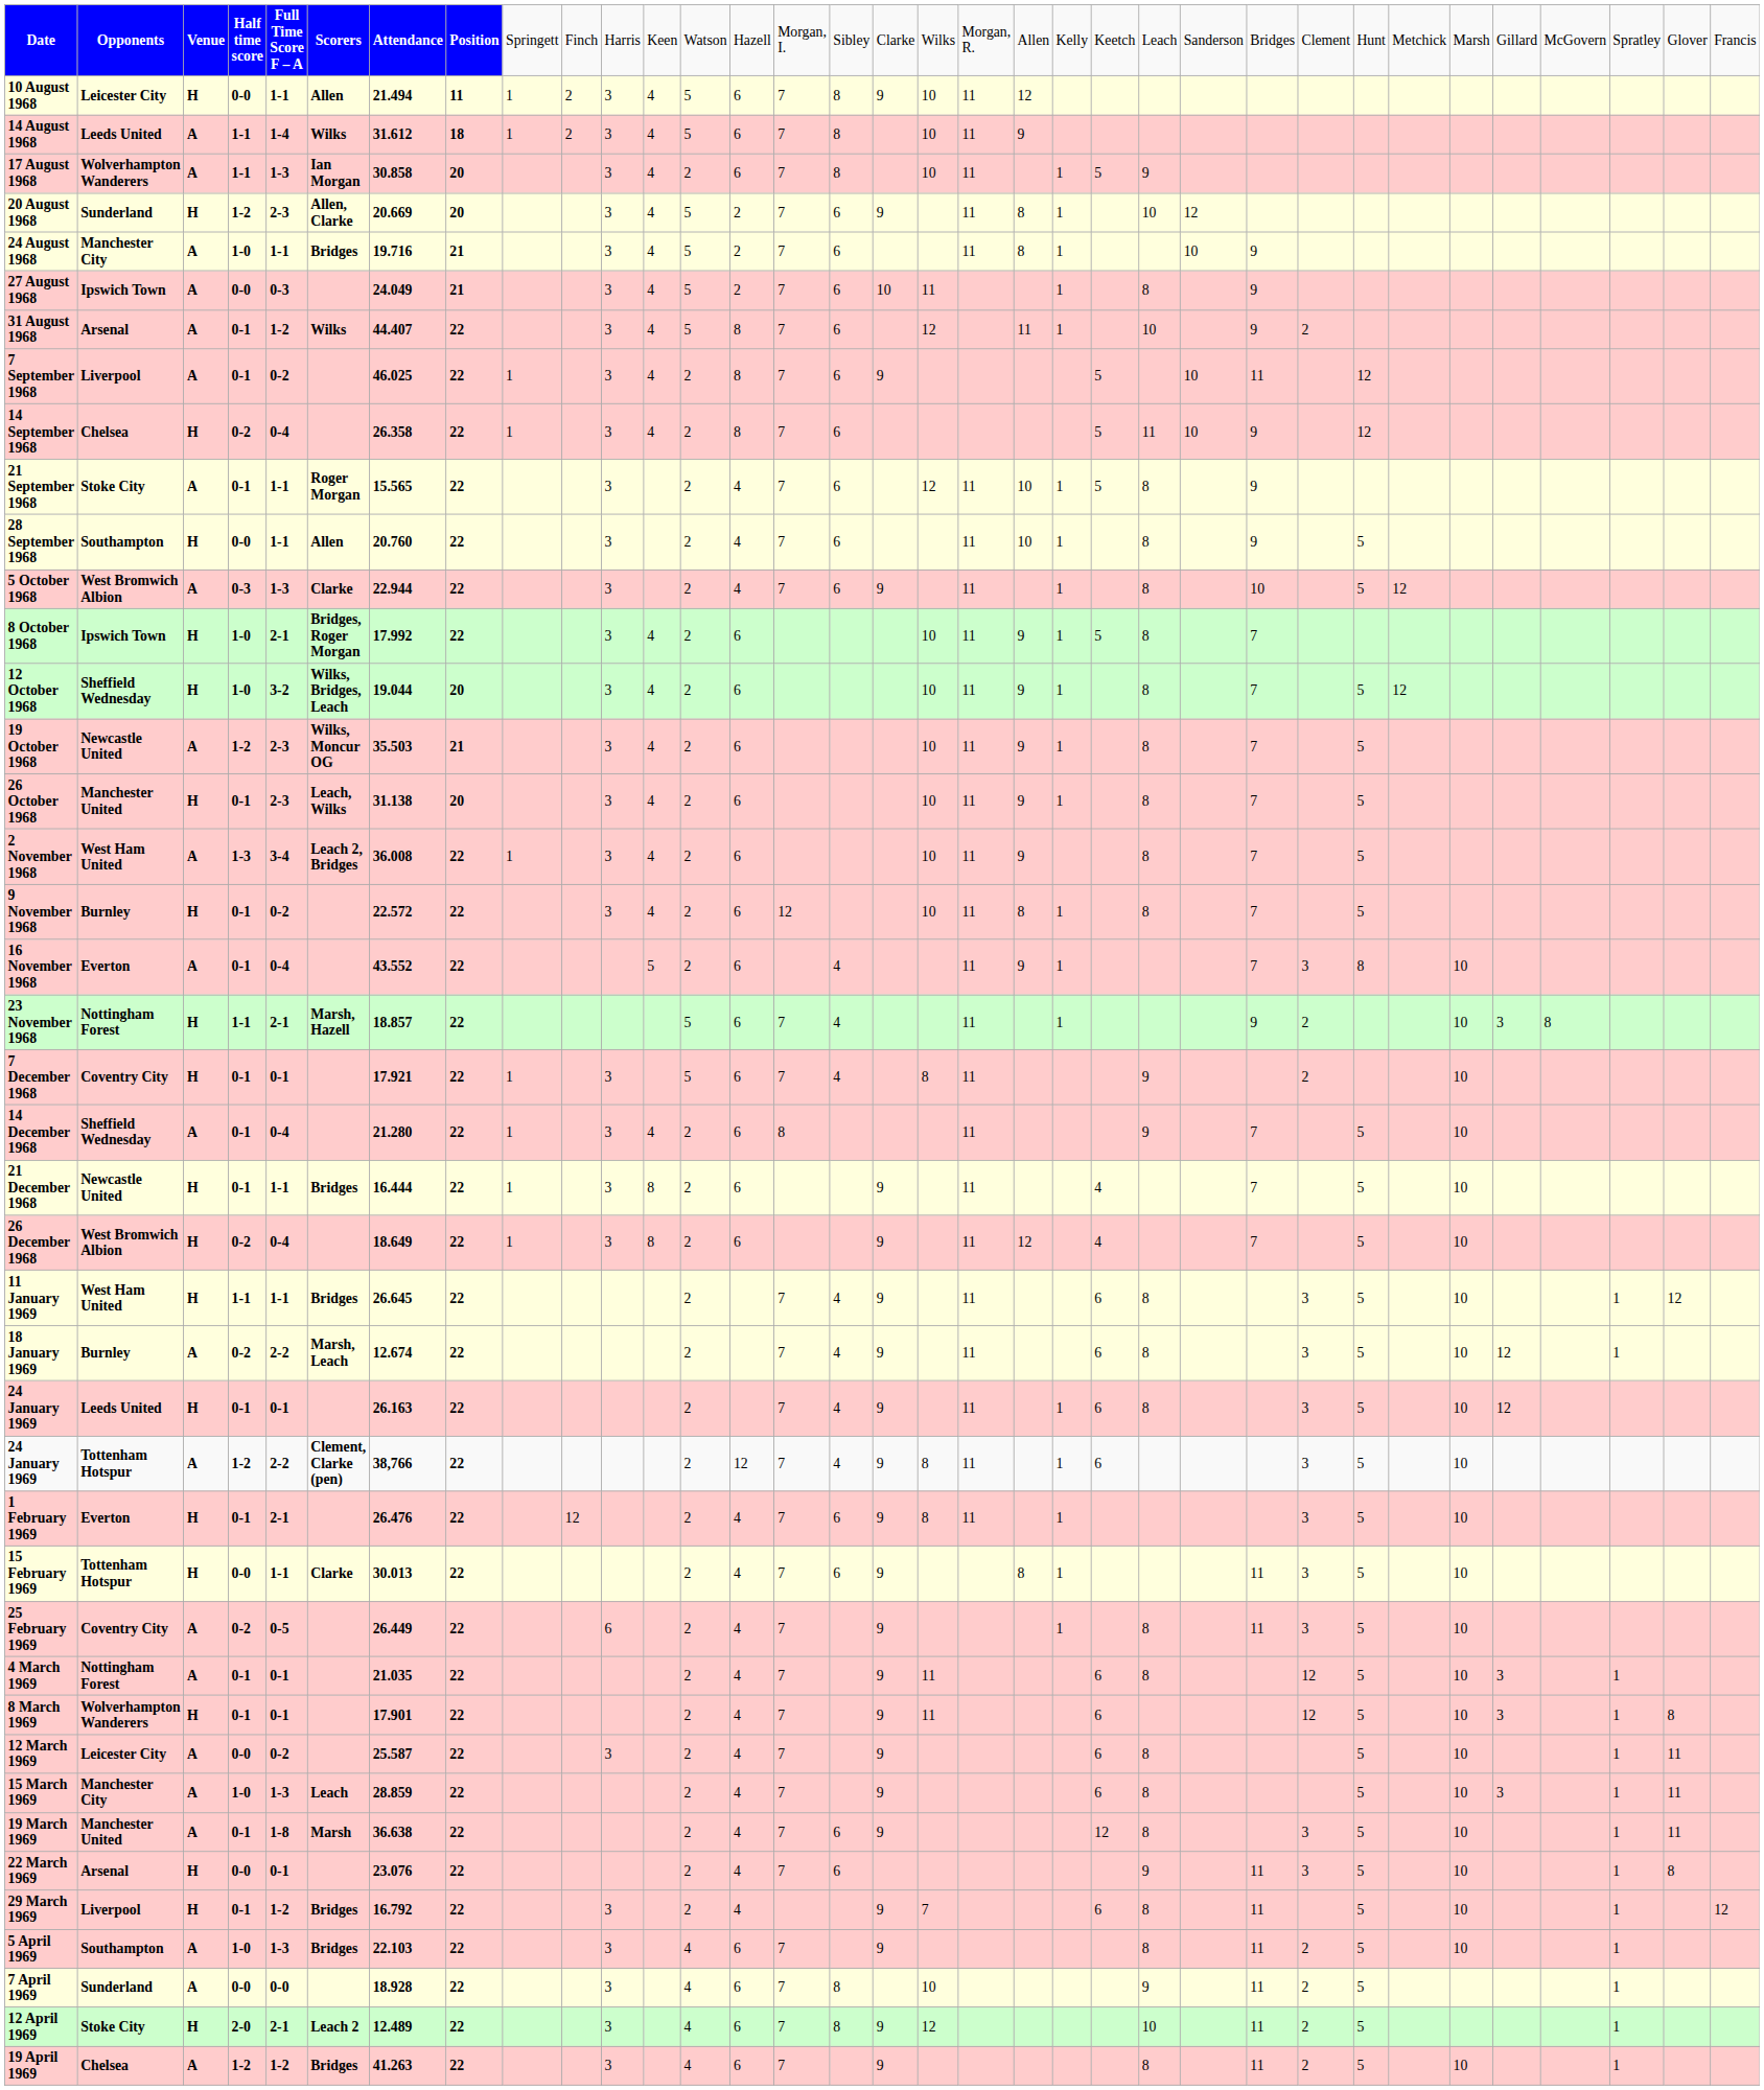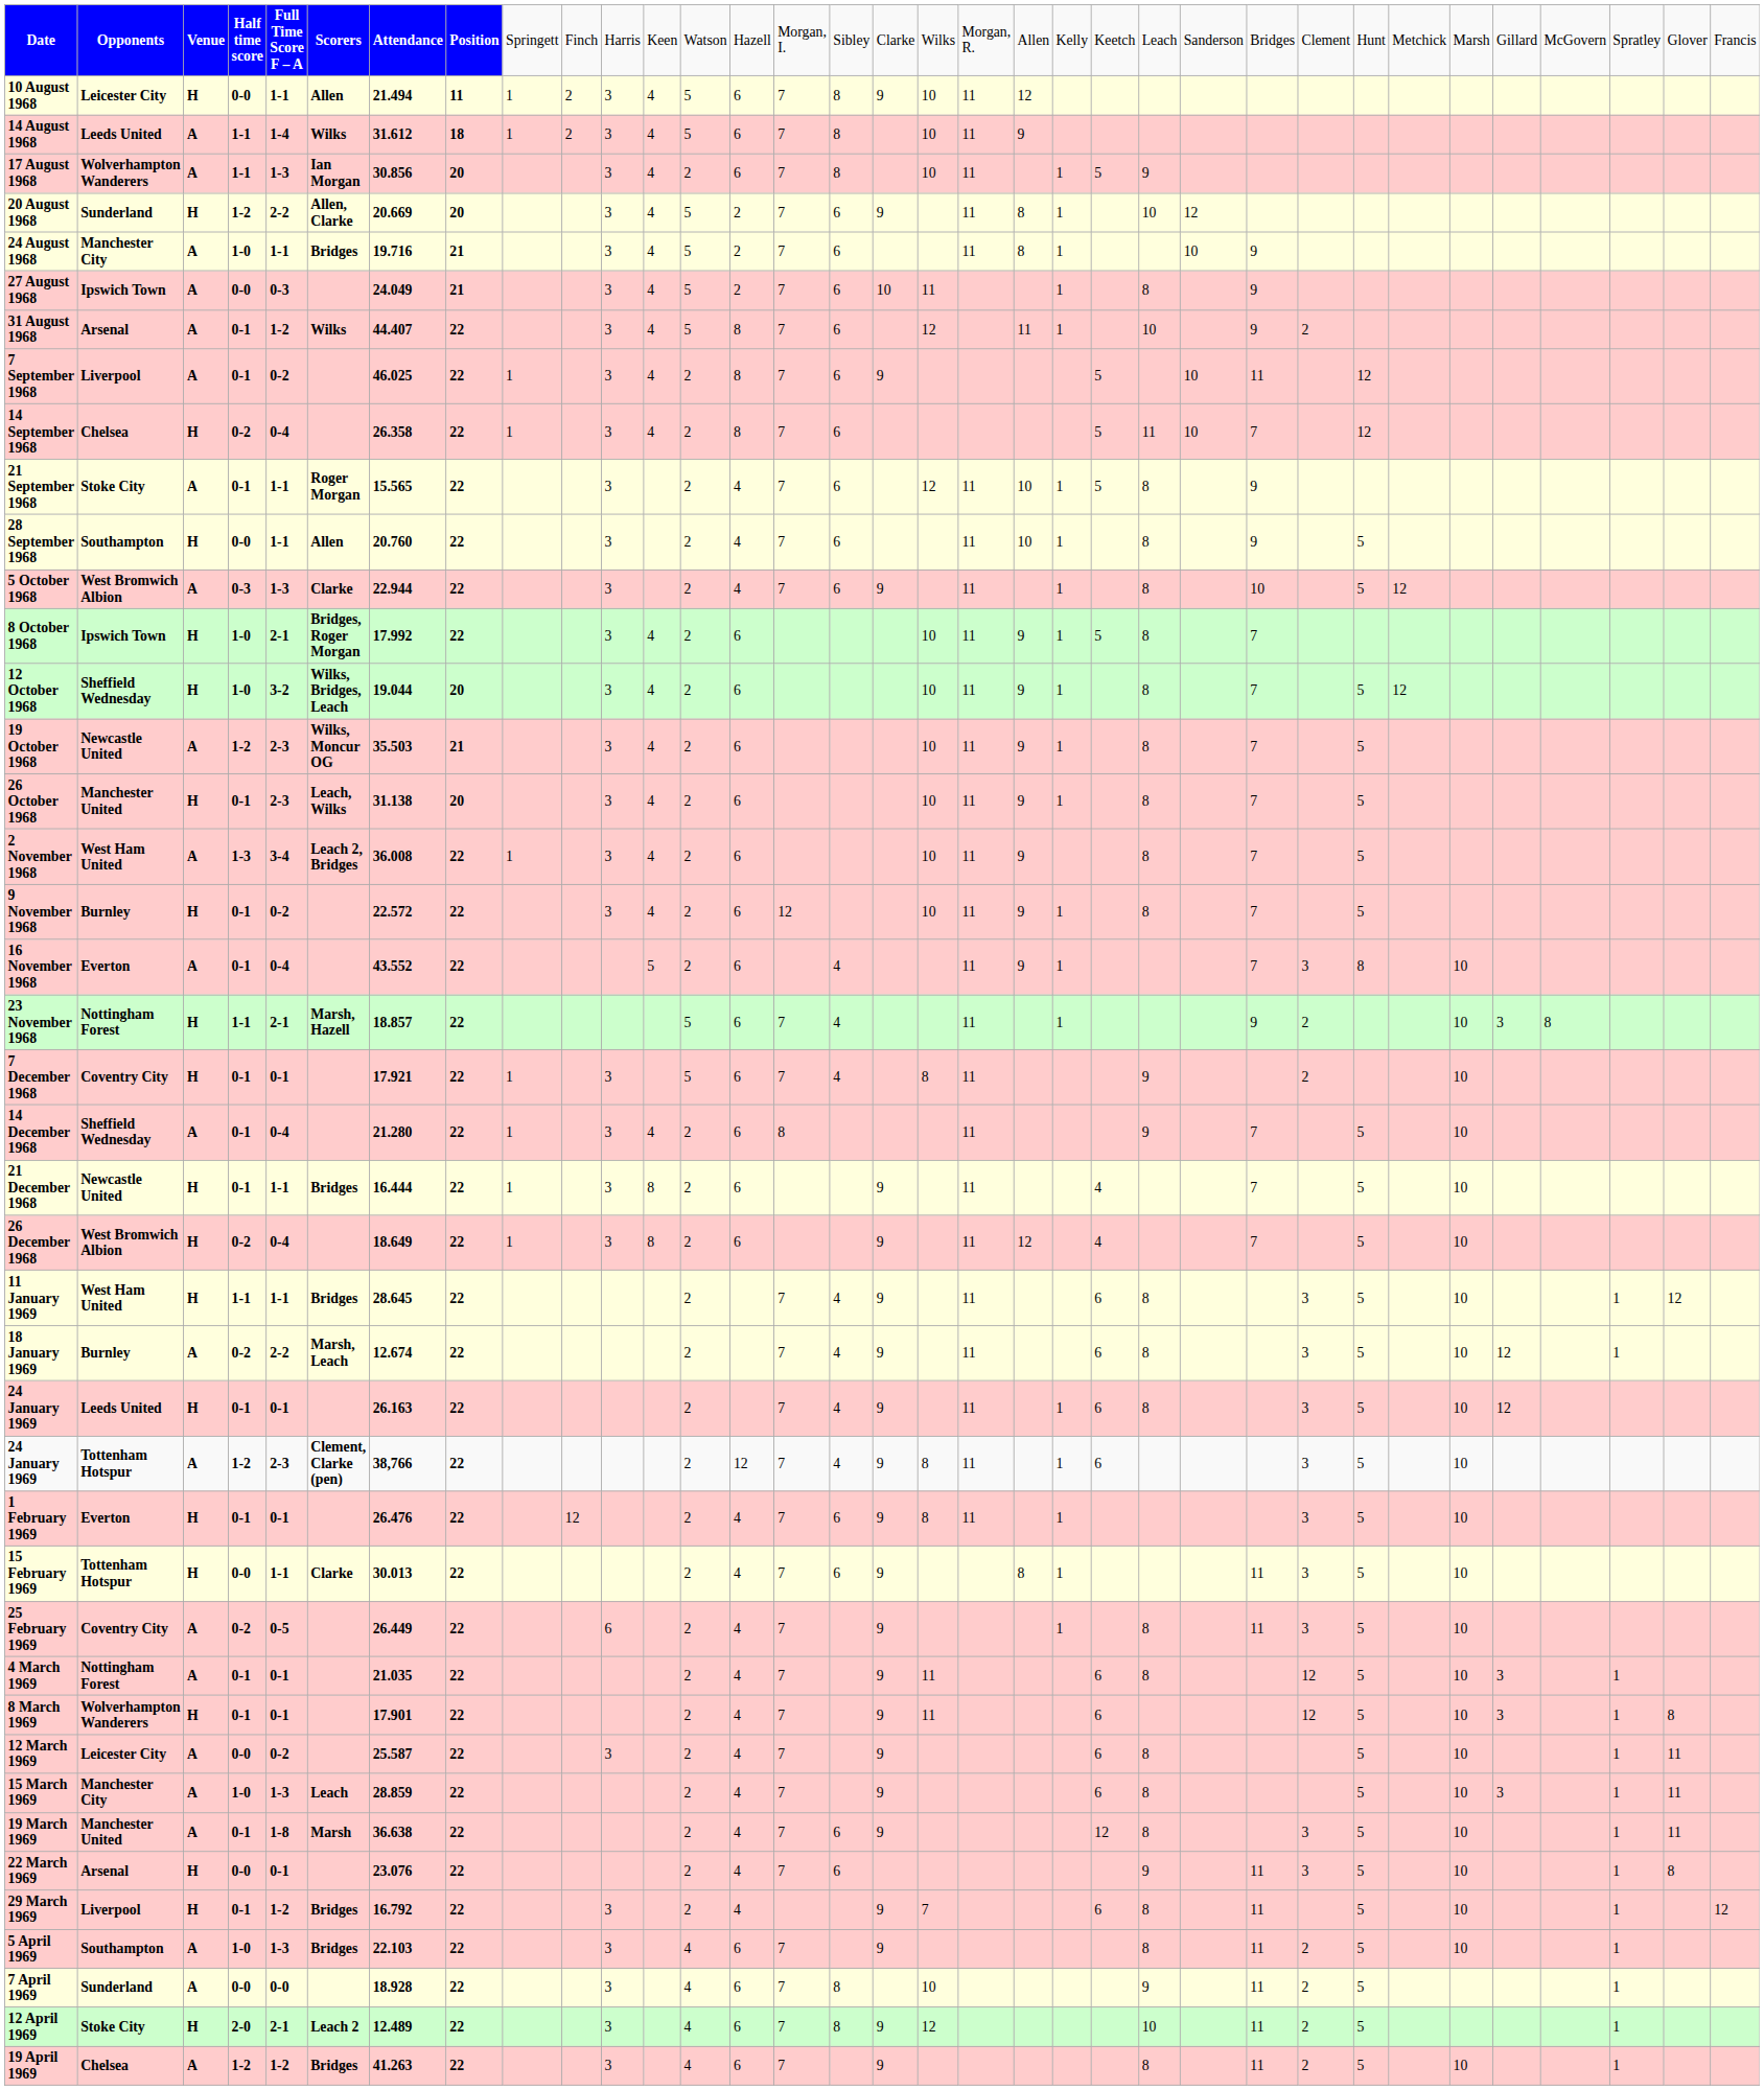17 August 1968 | column 7: 30.858 -> 30.856
20 August 1968 | column 5: 2-3 -> 2-2
14 September 1968 | column 25: 9 -> 7
9 November 1968 | column 20: 8 -> 9
11 January 1969 | column 7: 26.645 -> 28.645
24 January 1969 / Tottenham Hotspur | column 5: 2-2 -> 2-3
1 February 1969 | column 5: 2-1 -> 0-1
